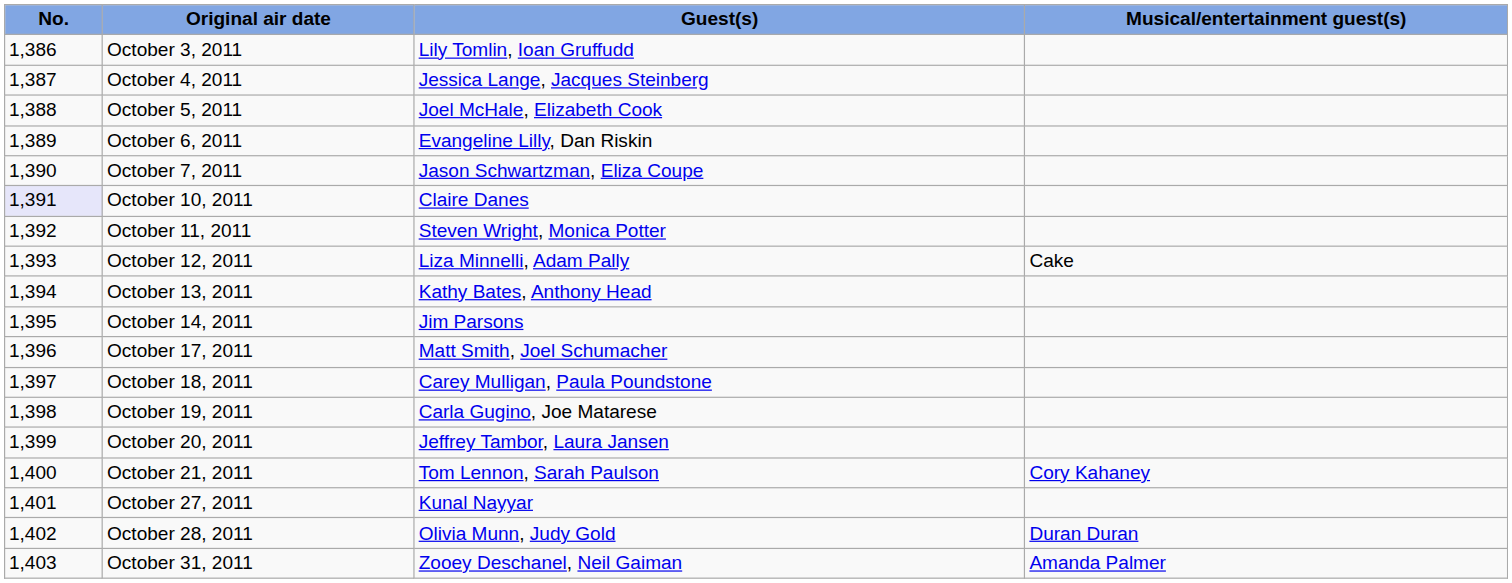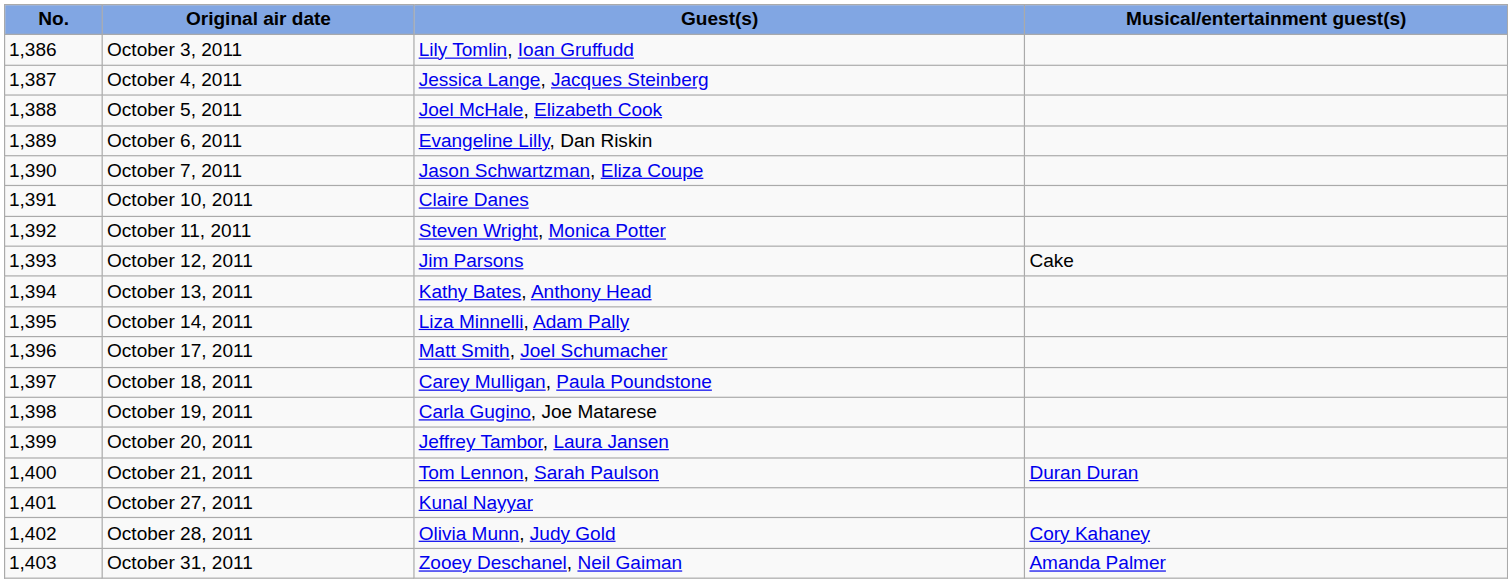October 10, 2011 | No.: lavender background -> no background
October 12, 2011 | Guest(s): Liza Minnelli, Adam Pally -> Jim Parsons
October 14, 2011 | Guest(s): Jim Parsons -> Liza Minnelli, Adam Pally
October 21, 2011 | Musical/entertainment guest(s): Cory Kahaney -> Duran Duran
October 28, 2011 | Musical/entertainment guest(s): Duran Duran -> Cory Kahaney
